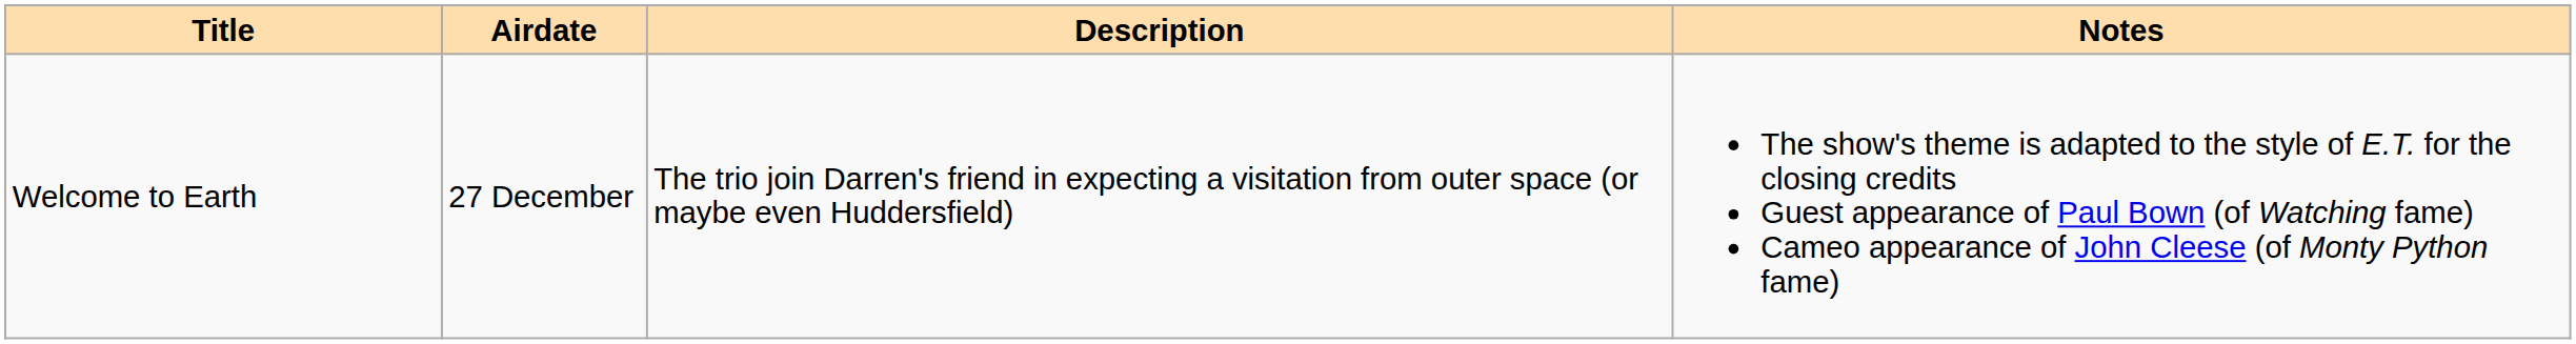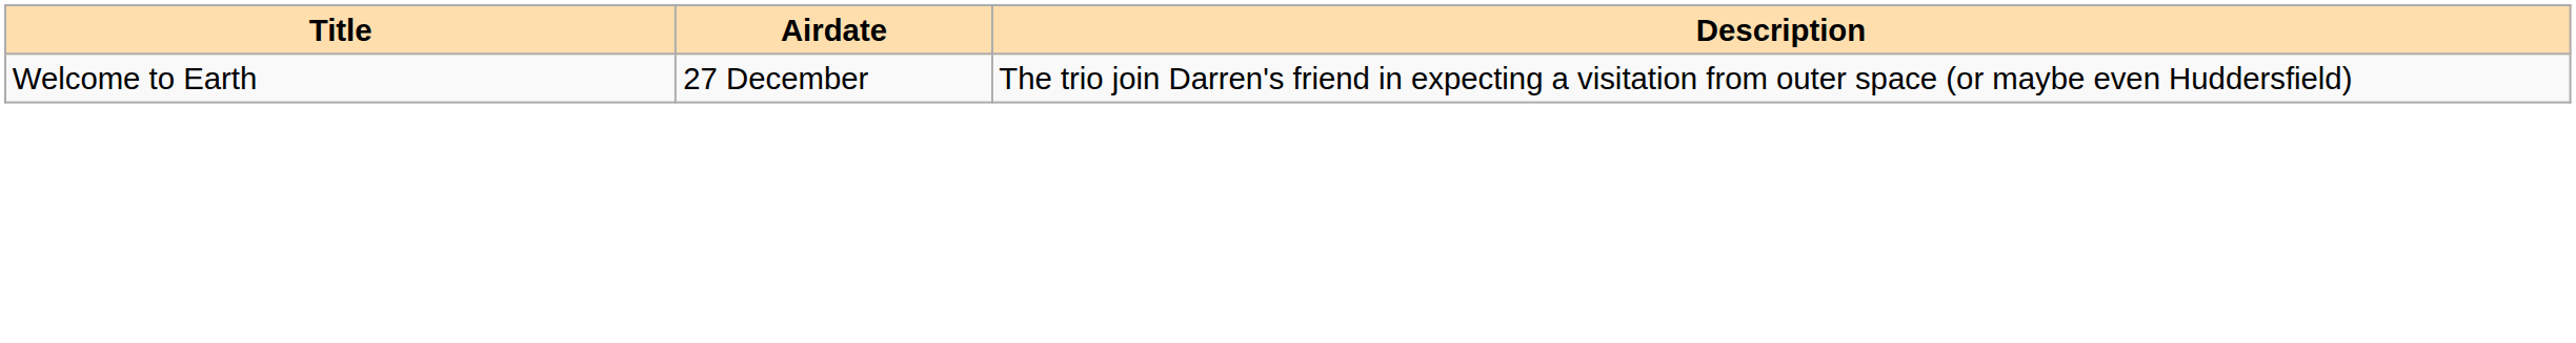- column: Notes | The show's theme is adapted to the style of E.T. for the closing credits Guest appearance of Paul Bown (of Watching fame) Cameo appearance of John Cleese (of Monty Python fame)
